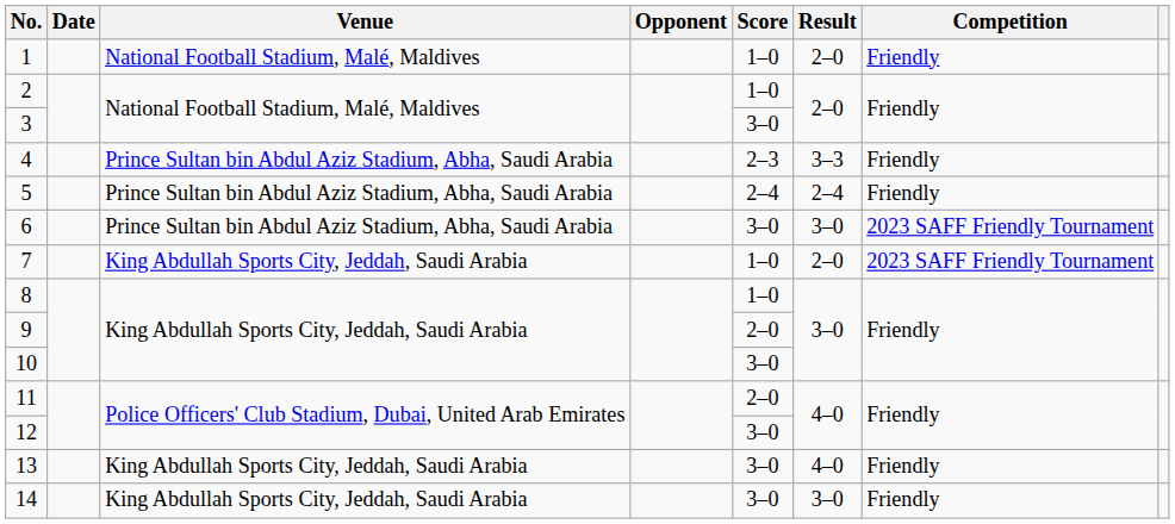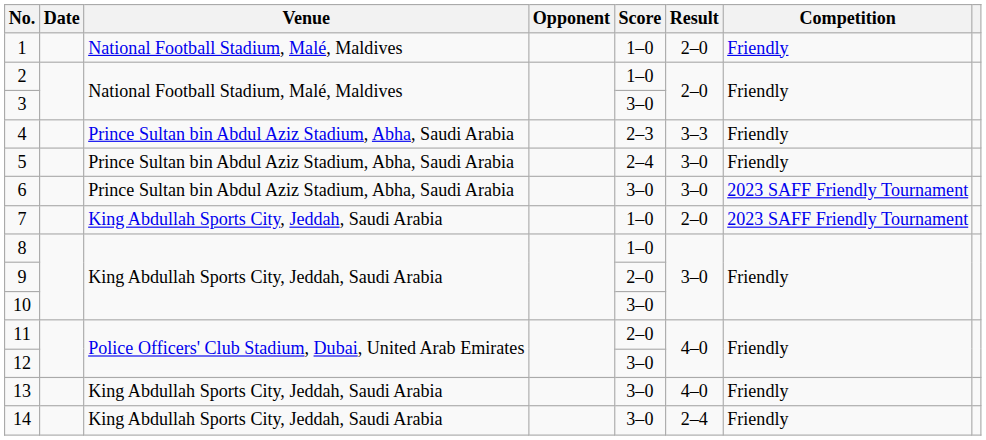5 | Result: 2–4 -> 3–0
14 | Result: 3–0 -> 2–4
